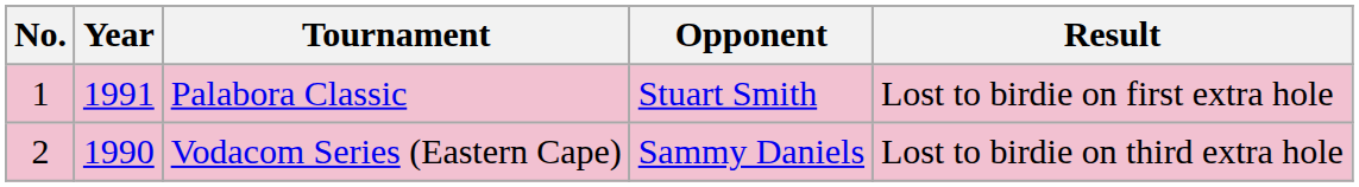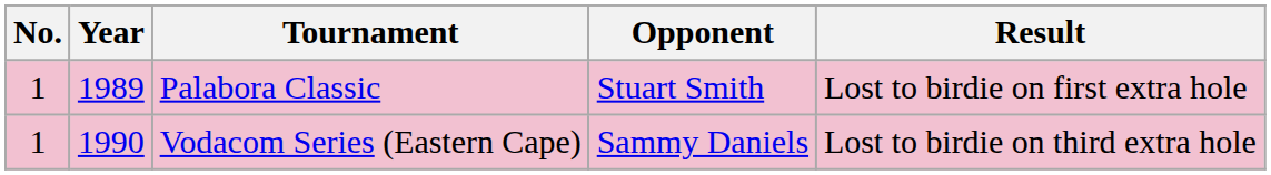Palabora Classic | Year: 1991 -> 1989
Vodacom Series (Eastern Cape) | No.: 2 -> 1
